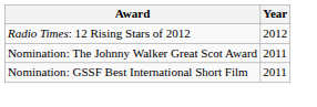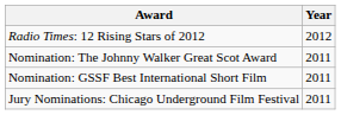+ row: Jury Nominations: Chicago Underground Film Festival | 2011
